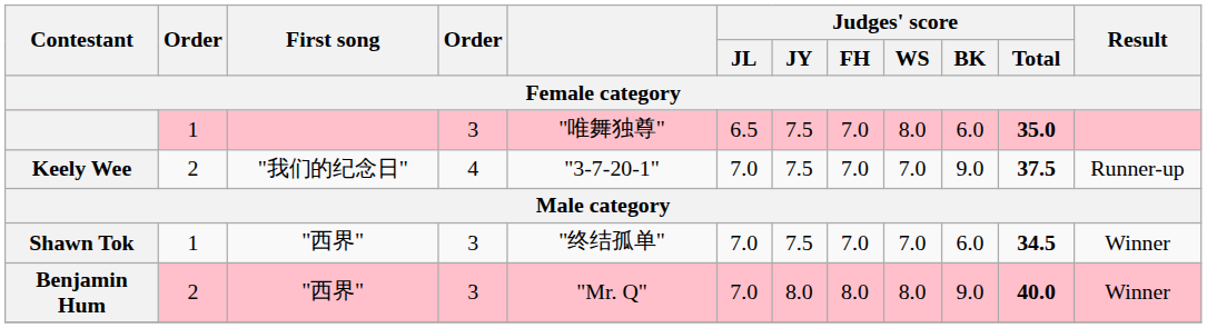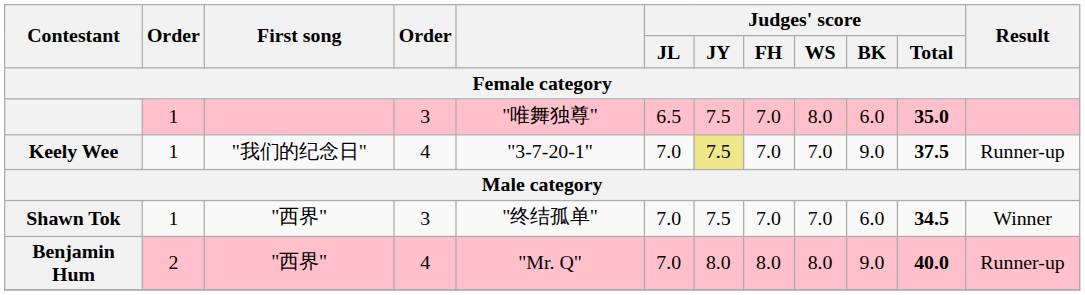Keely Wee | column 2: 2 -> 1
Keely Wee | Judges' score / JY: no background -> khaki background
Benjamin Hum | column 4: 3 -> 4
Benjamin Hum | Result: Winner -> Runner-up
